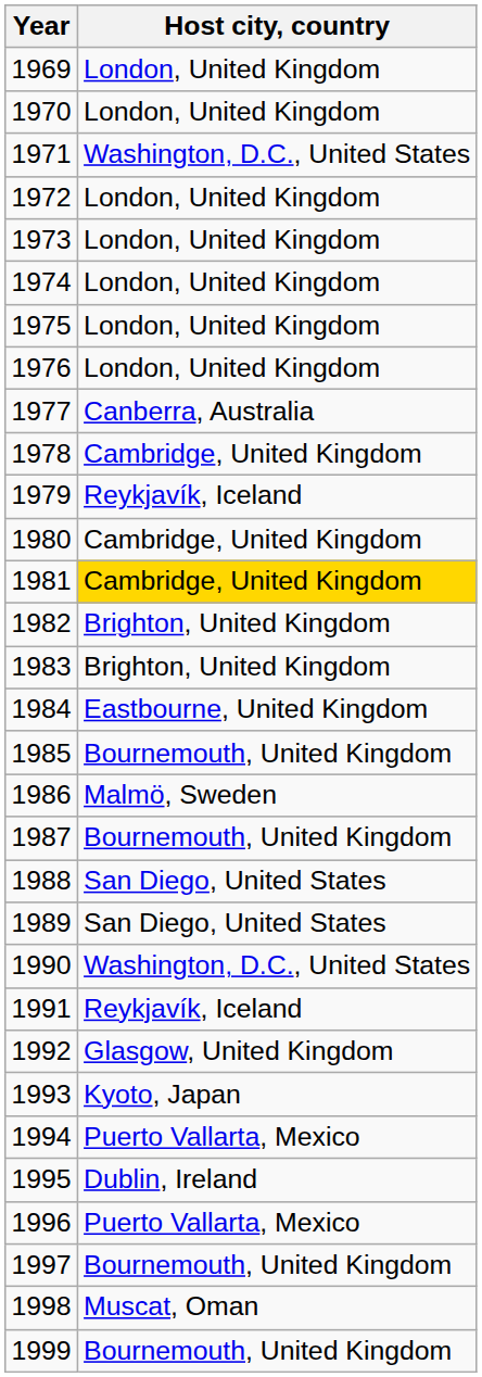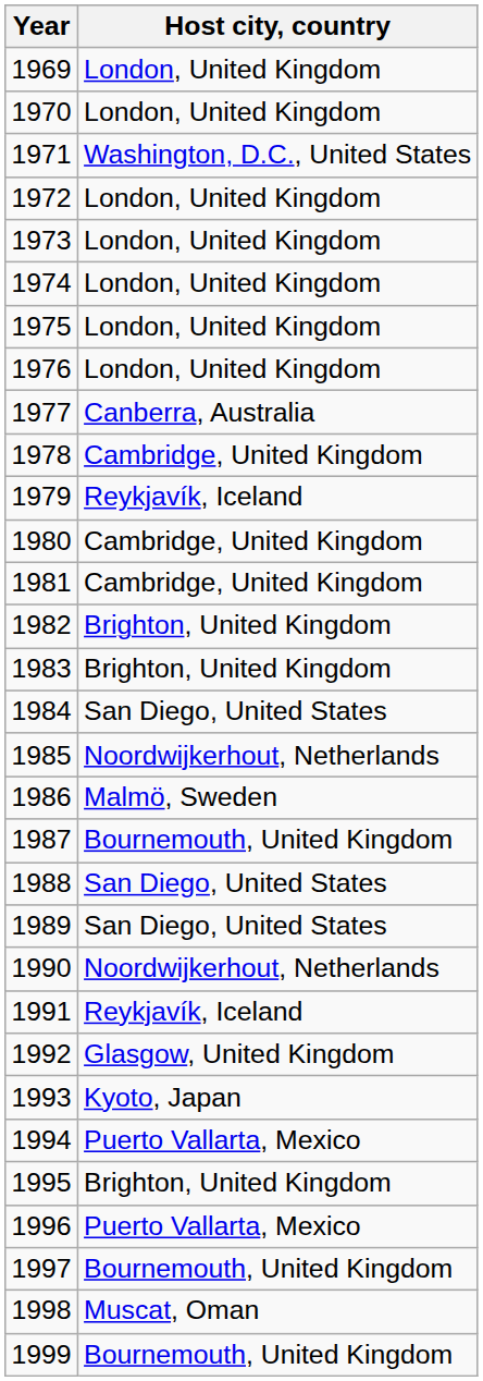1981 | Host city, country: gold background -> no background
1984 | Host city, country: Eastbourne, United Kingdom -> San Diego, United States
1985 | Host city, country: Bournemouth, United Kingdom -> Noordwijkerhout, Netherlands
1990 | Host city, country: Washington, D.C., United States -> Noordwijkerhout, Netherlands
1995 | Host city, country: Dublin, Ireland -> Brighton, United Kingdom
